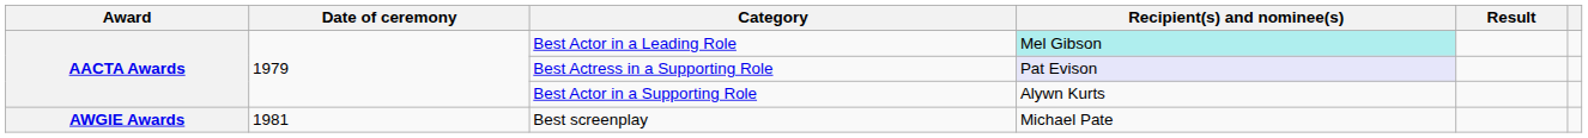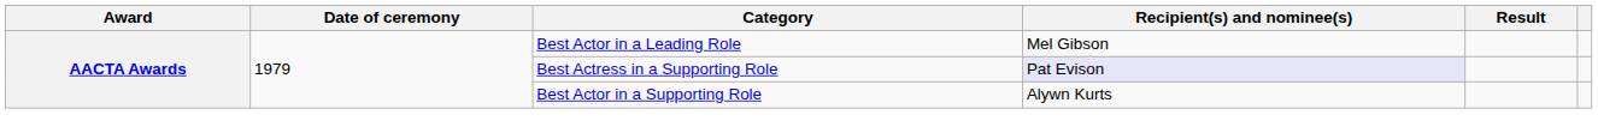Best Actor in a Leading Role | Recipient(s) and nominee(s): paleturquoise background -> no background
- row: AWGIE Awards | 1981 | Best screenplay | Michael Pate
